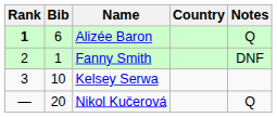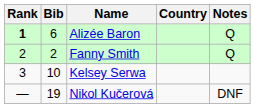Fanny Smith | Bib: 1 -> 2
Fanny Smith | Notes: DNF -> Q
Nikol Kučerová | Bib: 20 -> 19
Nikol Kučerová | Notes: Q -> DNF
